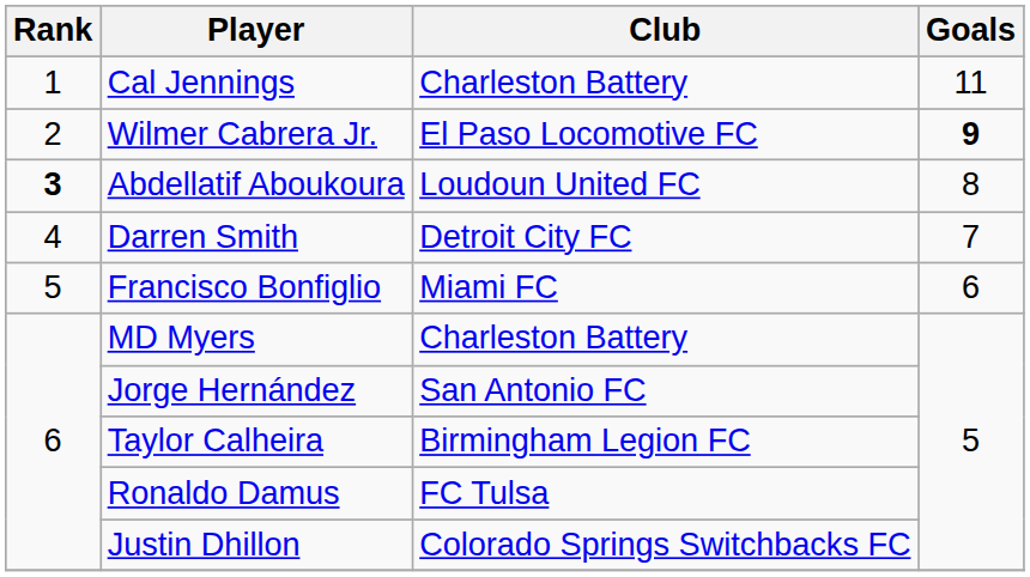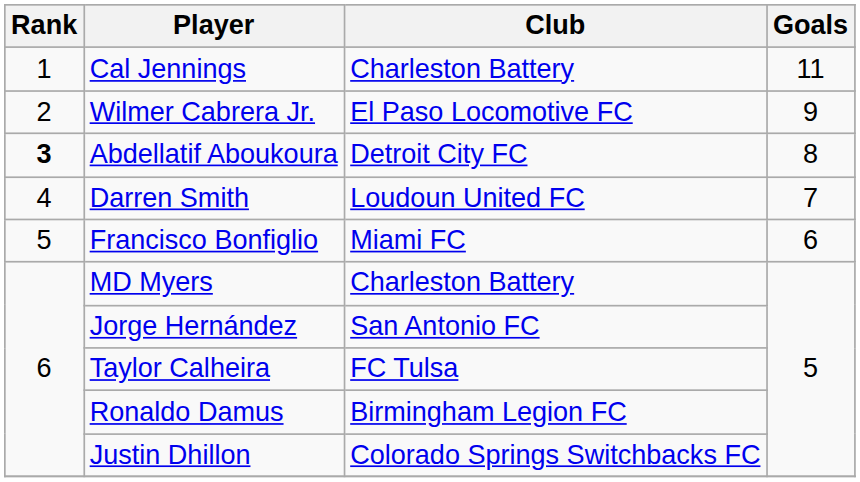Wilmer Cabrera Jr. | Goals: bold -> normal
Abdellatif Aboukoura | Club: Loudoun United FC -> Detroit City FC
Darren Smith | Club: Detroit City FC -> Loudoun United FC
Taylor Calheira | Club: Birmingham Legion FC -> FC Tulsa
Ronaldo Damus | Club: FC Tulsa -> Birmingham Legion FC
